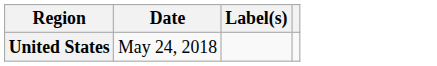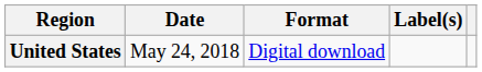+ column: Format | Digital download
